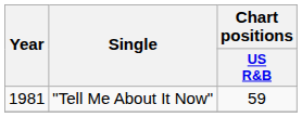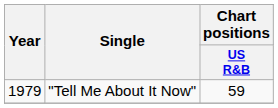"Tell Me About It Now" | Year: 1981 -> 1979
